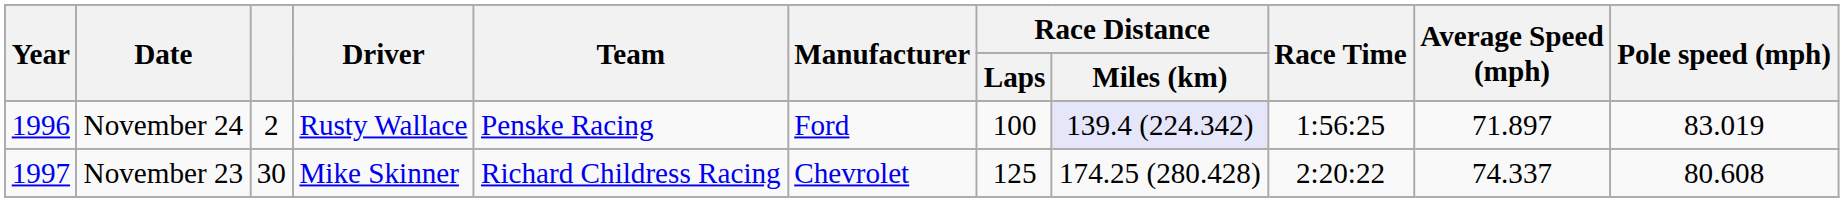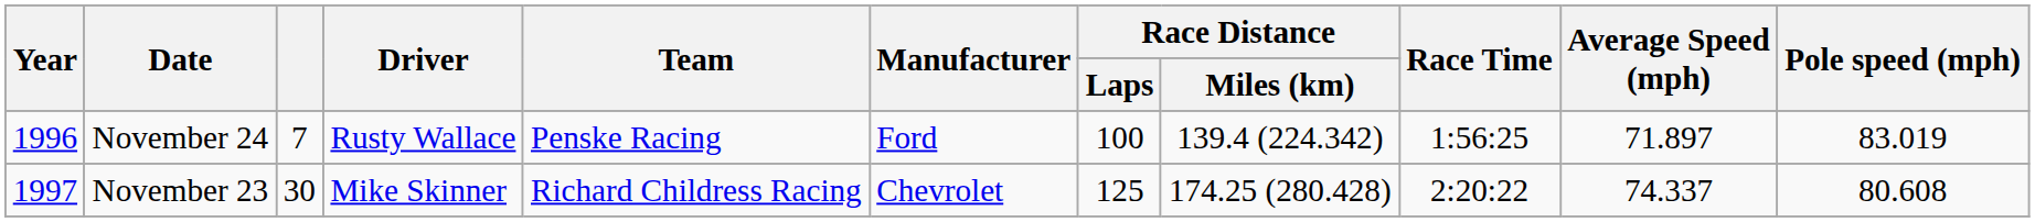November 24 | column 3: 2 -> 7
November 24 | Race Distance / Miles (km): lavender background -> no background
